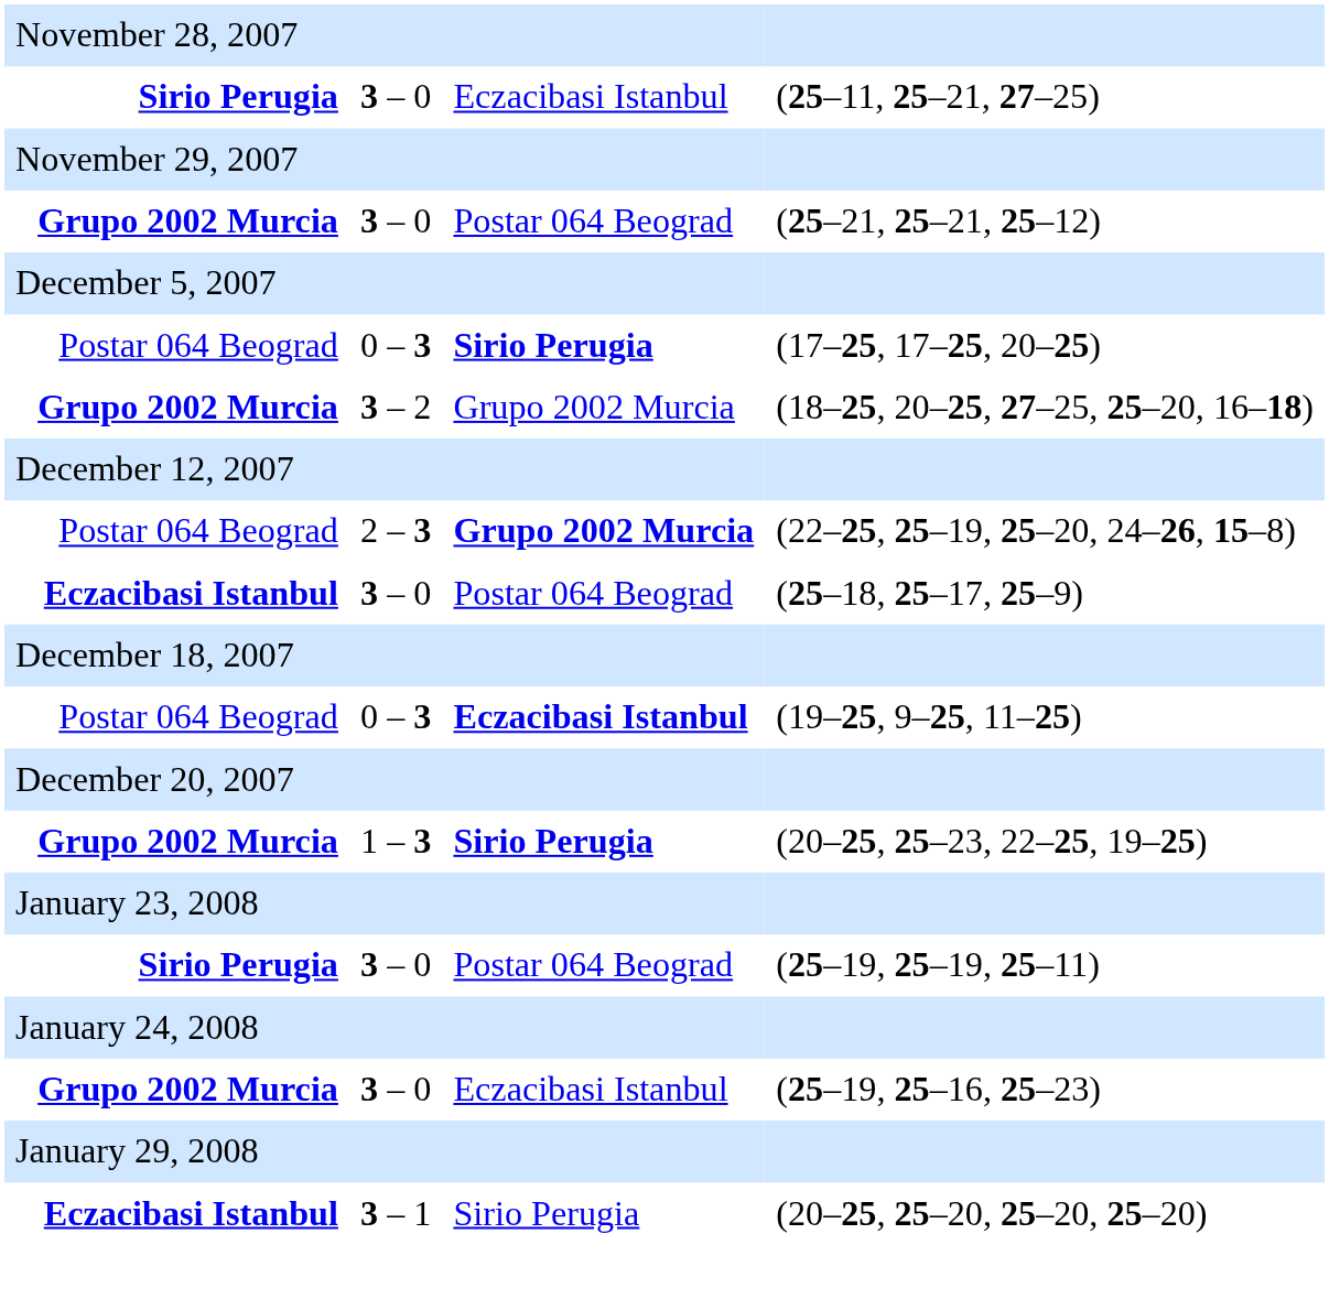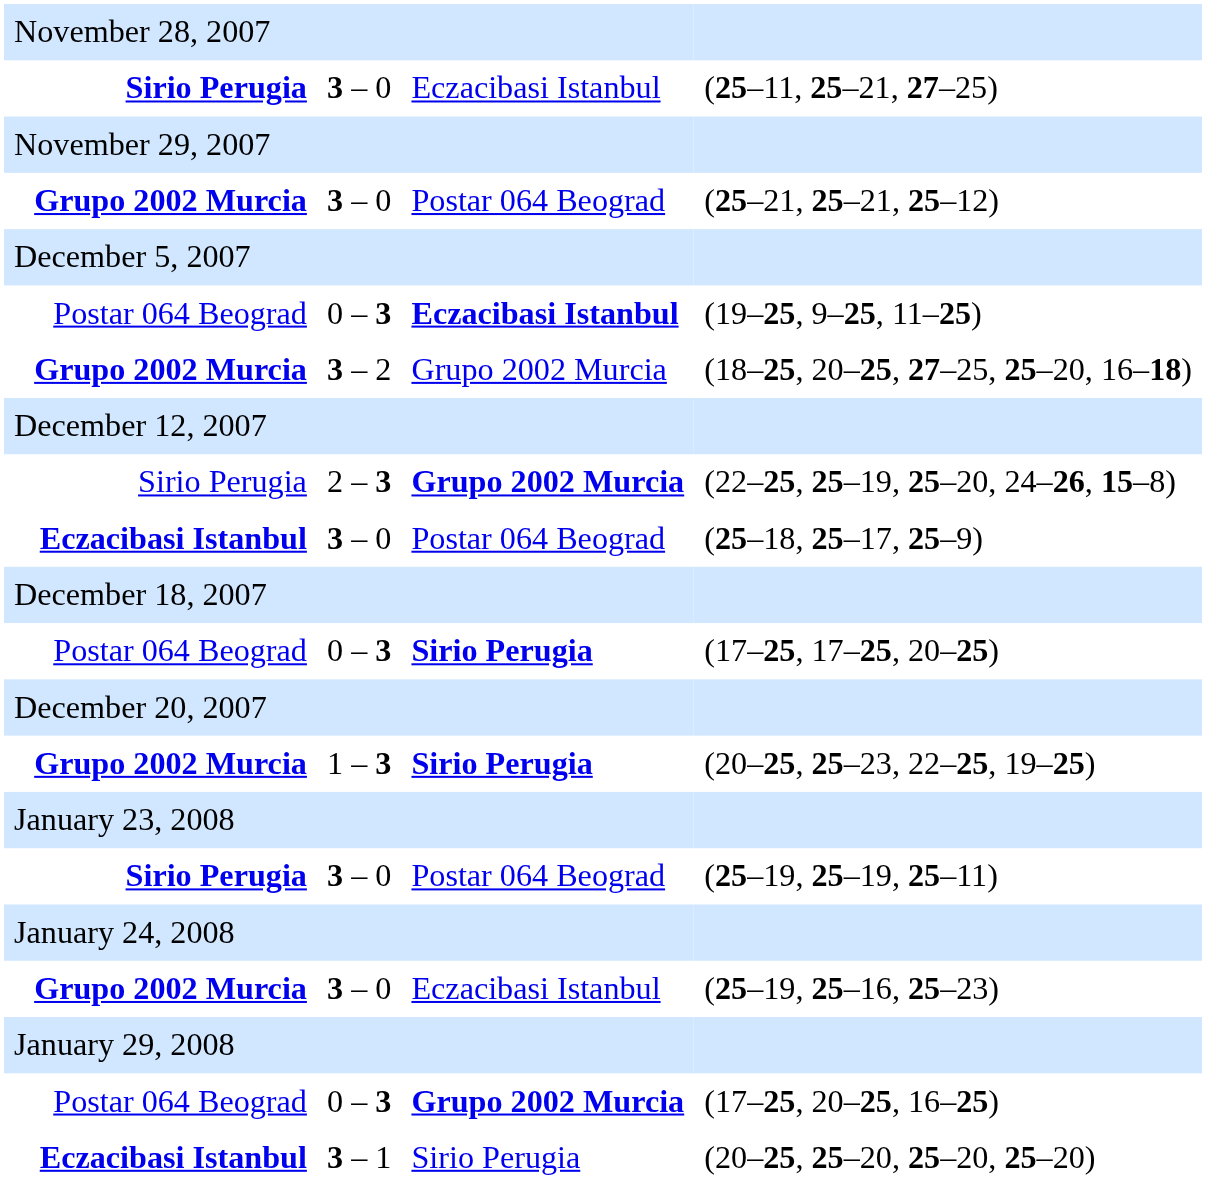rows swapped: 0 – 3 / Sirio Perugia <-> 0 – 3 / Eczacibasi Istanbul
2 – 3 | column 2: Postar 064 Beograd -> Sirio Perugia
+ row: Postar 064 Beograd | 0 – 3 | Grupo 2002 Murcia | (17–25, 20–25, 16–25)
